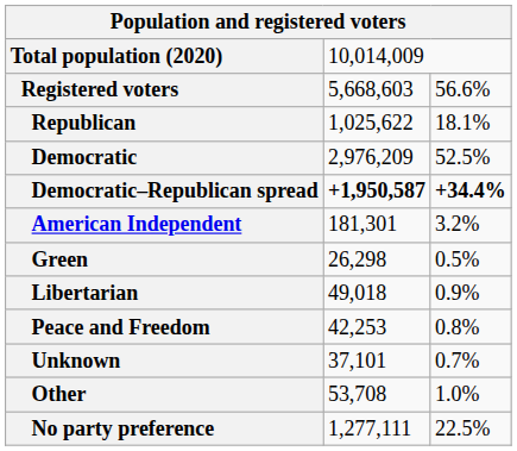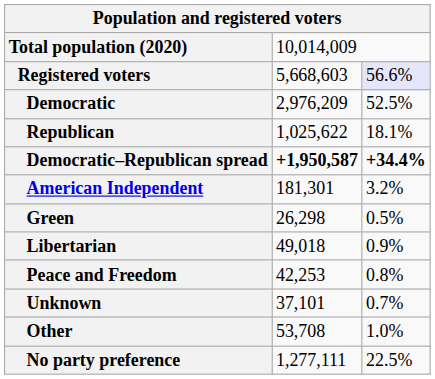Registered voters | column 3: no background -> lavender background
rows swapped: Democratic <-> Republican
